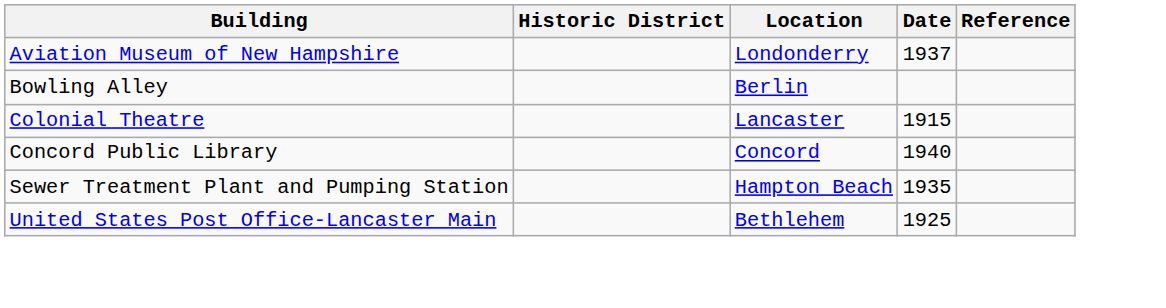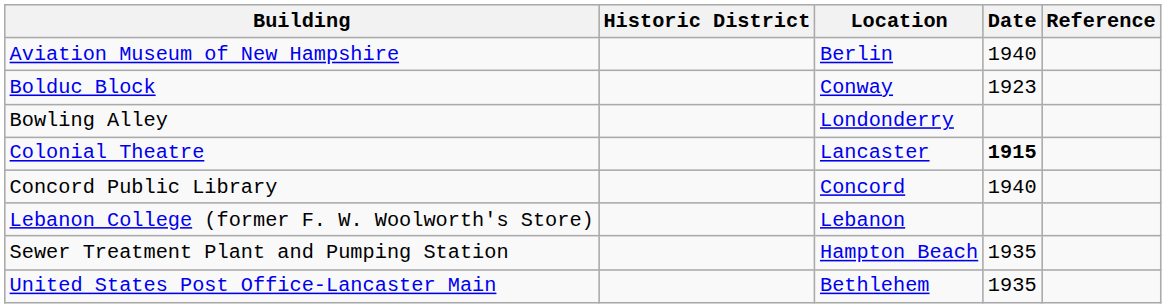Aviation Museum of New Hampshire | Location: Londonderry -> Berlin
Aviation Museum of New Hampshire | Date: 1937 -> 1940
+ row: Bolduc Block | Conway | 1923
Bowling Alley | Location: Berlin -> Londonderry
Colonial Theatre | Date: normal -> bold
+ row: Lebanon College (former F. W. Woolworth's Store) | Lebanon
United States Post Office-Lancaster Main | Date: 1925 -> 1935
